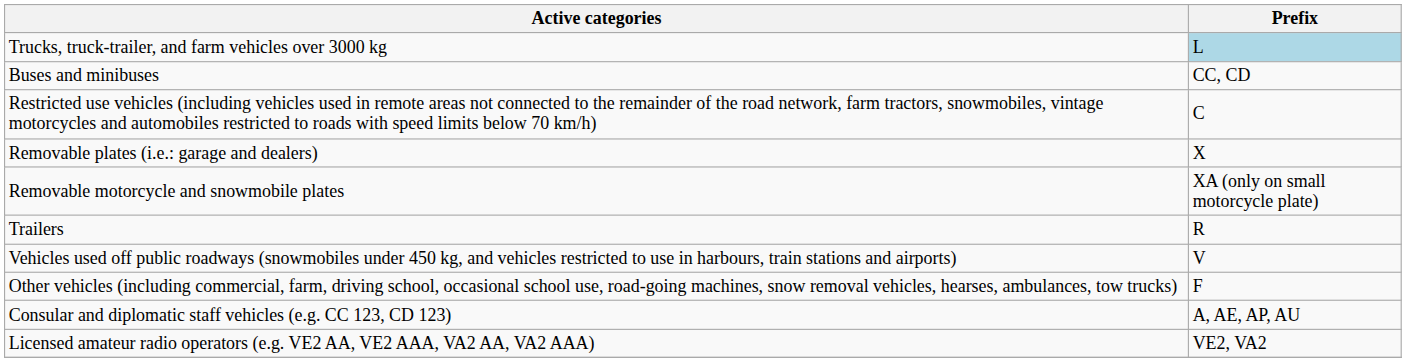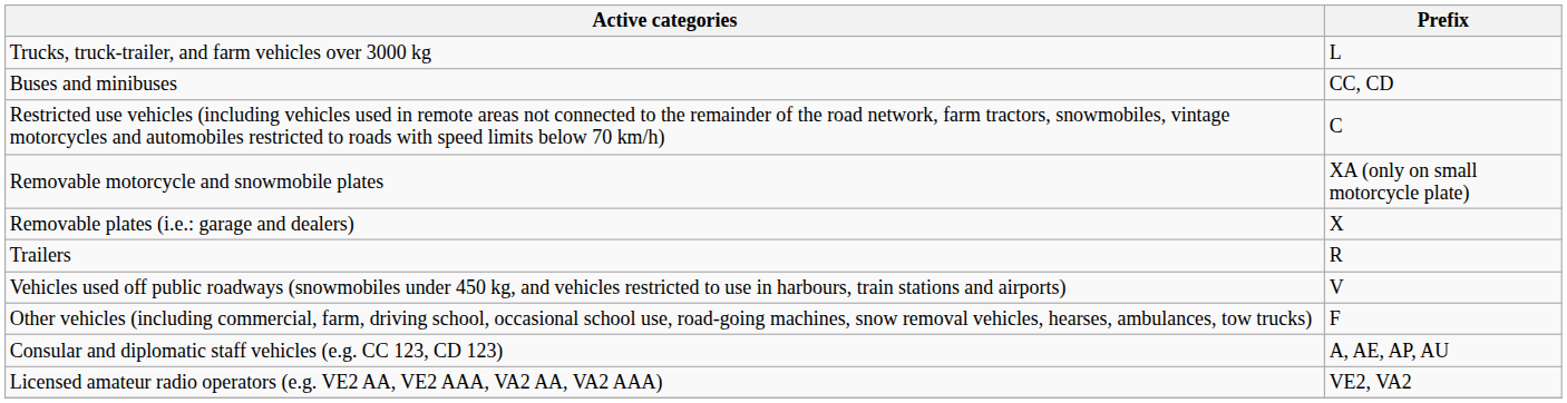Trucks, truck-trailer, and farm vehicles over 3000 kg | Prefix: lightblue background -> no background
rows swapped: Removable plates (i.e.: garage and dealers) <-> Removable motorcycle and snowmobile plates
